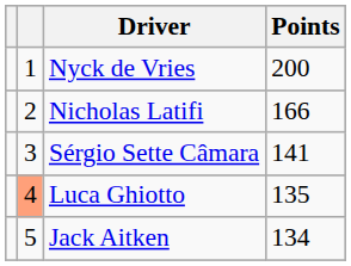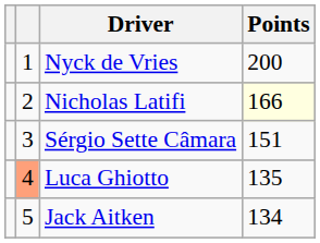Nicholas Latifi | Points: no background -> lightyellow background
Sérgio Sette Câmara | Points: 141 -> 151
